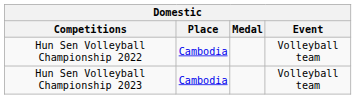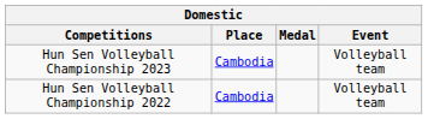rows swapped: Hun Sen Volleyball Championship 2022 <-> Hun Sen Volleyball Championship 2023
